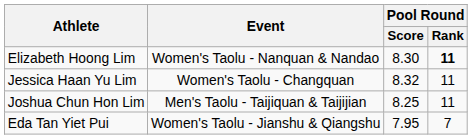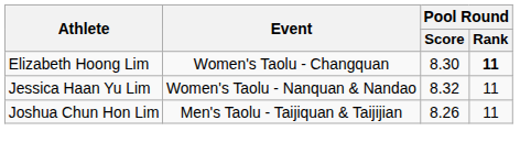Elizabeth Hoong Lim | Event: Women's Taolu - Nanquan & Nandao -> Women's Taolu - Changquan
Jessica Haan Yu Lim | Event: Women's Taolu - Changquan -> Women's Taolu - Nanquan & Nandao
Joshua Chun Hon Lim | Pool Round / Score: 8.25 -> 8.26
- row: Eda Tan Yiet Pui | Women's Taolu - Jianshu & Qiangshu | 7.95 | 7
